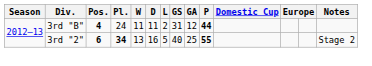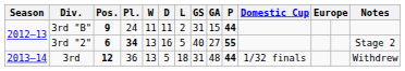3rd "B" | Pos.: 4 -> 9
3rd "B" | GA: 12 -> 15
3rd "2" | GA: 25 -> 27
+ row: 2013–14 | 3rd | 12 | 36 | 13 | 5 | 18 | 31 | 48 | 44 | 1/32 finals | Withdrew
